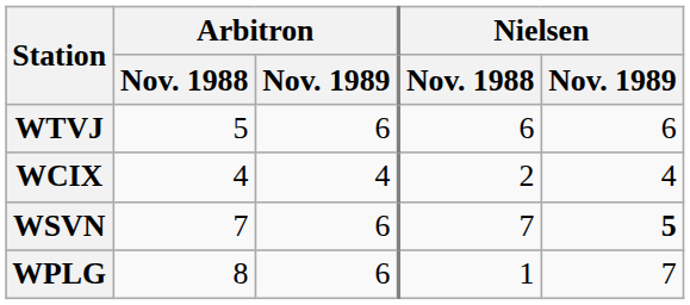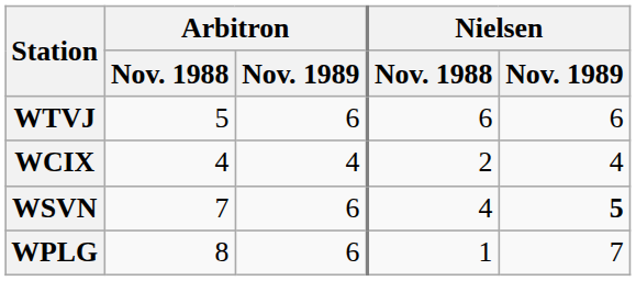WSVN | Nielsen / Nov. 1988: 7 -> 4
